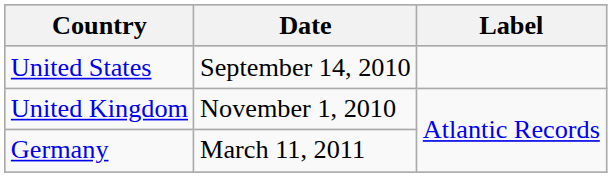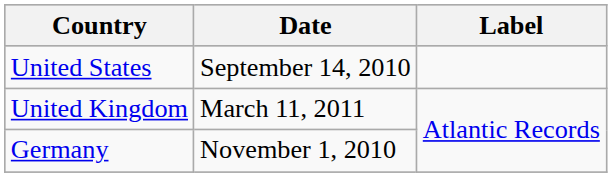United Kingdom | Date: November 1, 2010 -> March 11, 2011
Germany | Date: March 11, 2011 -> November 1, 2010
